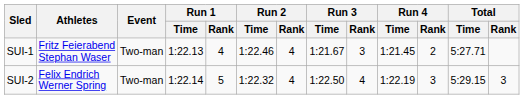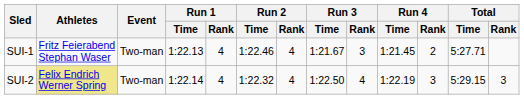SUI-2 | Athletes: no background -> khaki background
SUI-2 | Run 1 / Rank: 5 -> 4
